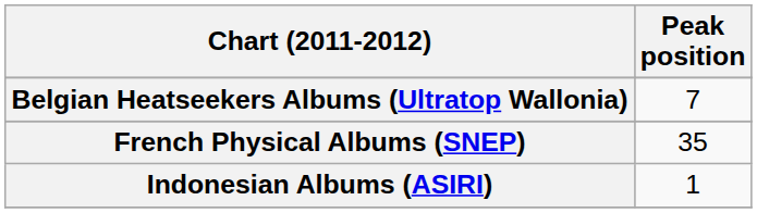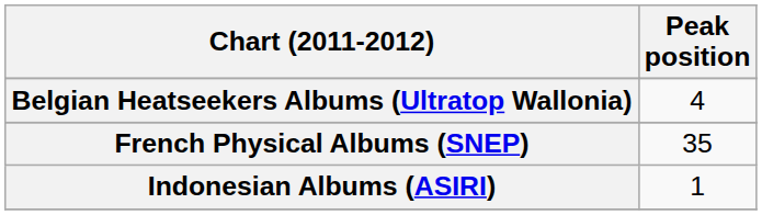Belgian Heatseekers Albums (Ultratop Wallonia) | Peak position: 7 -> 4
